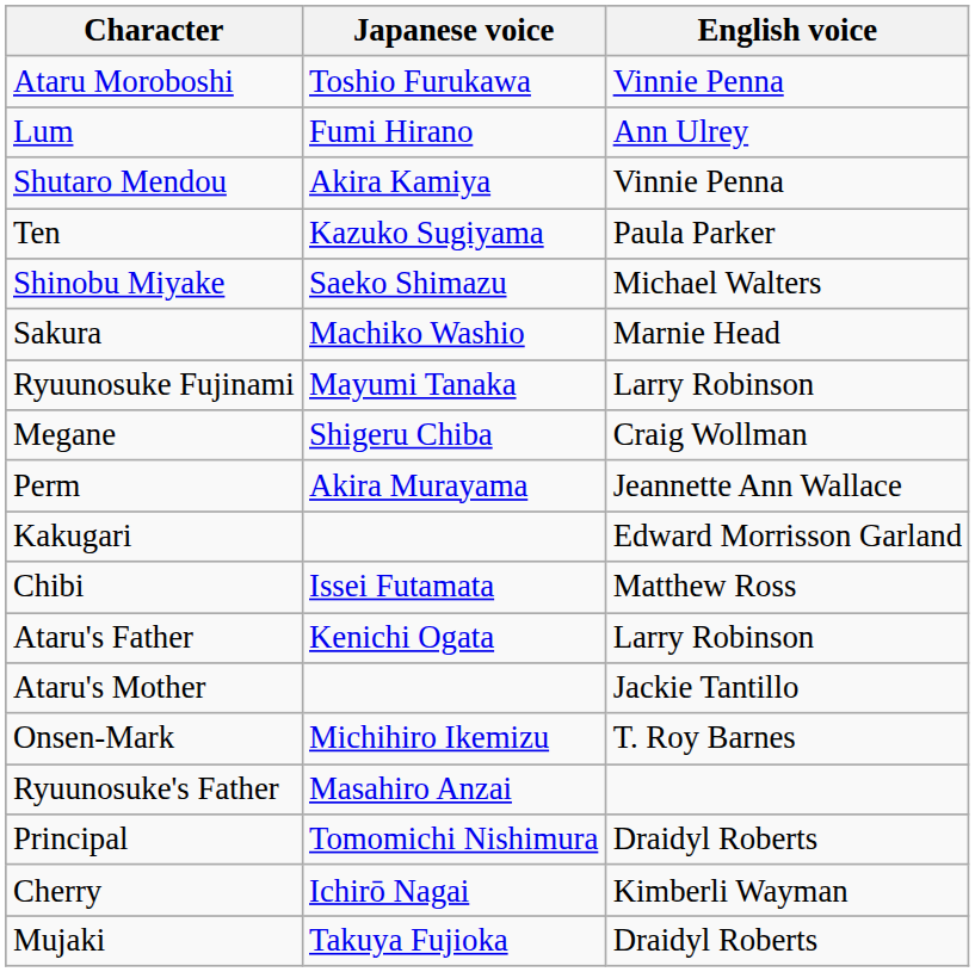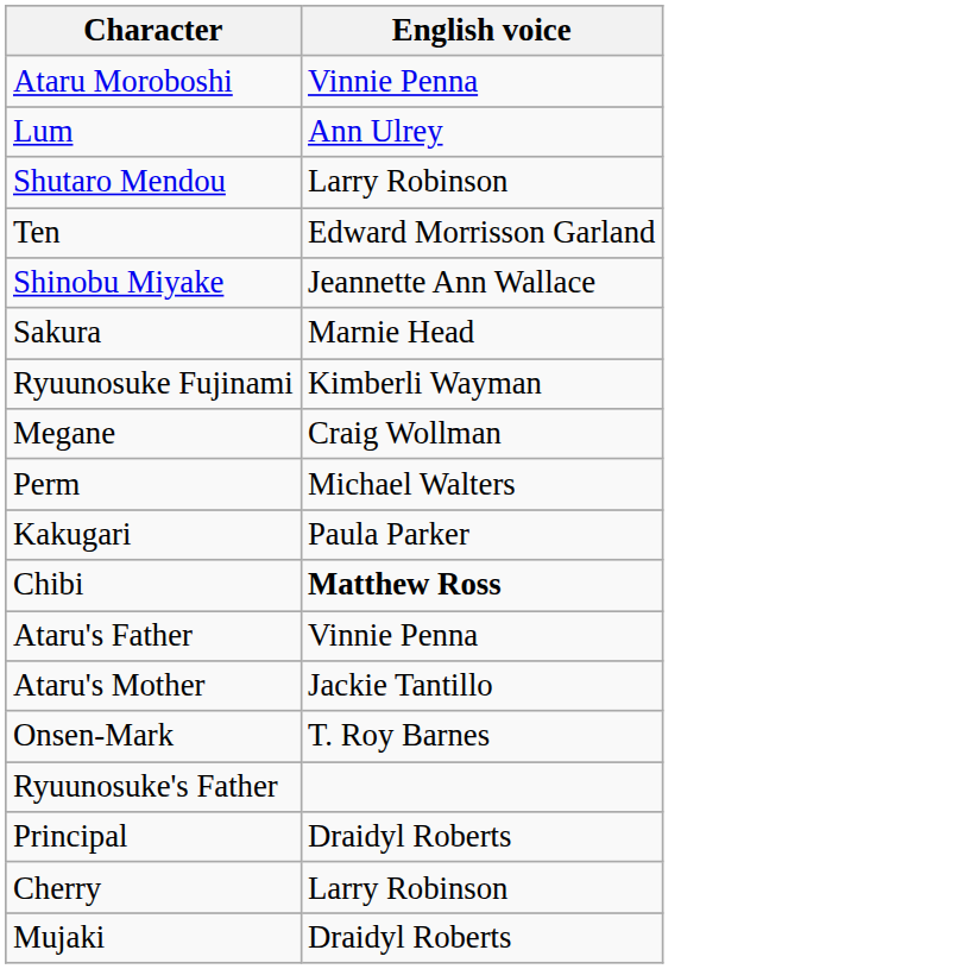- column: Japanese voice | Toshio Furukawa | Fumi Hirano | Akira Kamiya | Kazuko Sugiyama | Saeko Shimazu | Machiko Washio | Mayumi Tanaka | Shigeru Chiba | Akira Murayama | Issei Futamata | Kenichi Ogata | Michihiro Ikemizu | Masahiro Anzai | Tomomichi Nishimura | Ichirō Nagai | Takuya Fujioka
Shutaro Mendou | English voice: Vinnie Penna -> Larry Robinson
Ten | English voice: Paula Parker -> Edward Morrisson Garland
Shinobu Miyake | English voice: Michael Walters -> Jeannette Ann Wallace
Ryuunosuke Fujinami | English voice: Larry Robinson -> Kimberli Wayman
Perm | English voice: Jeannette Ann Wallace -> Michael Walters
Kakugari | English voice: Edward Morrisson Garland -> Paula Parker
Chibi | English voice: normal -> bold
Ataru's Father | English voice: Larry Robinson -> Vinnie Penna
Cherry | English voice: Kimberli Wayman -> Larry Robinson
